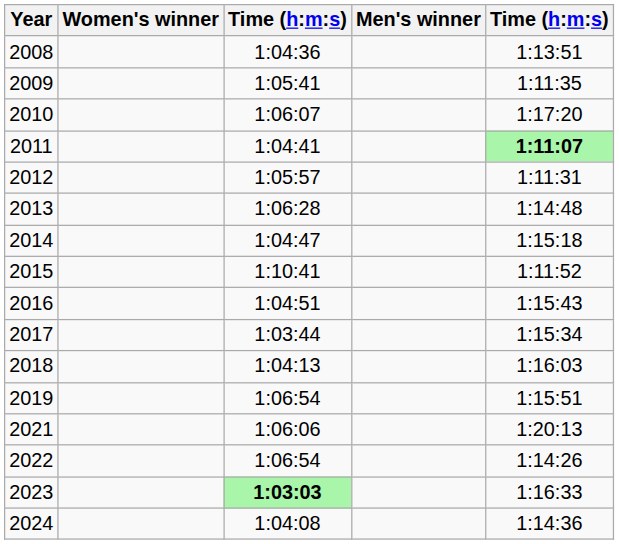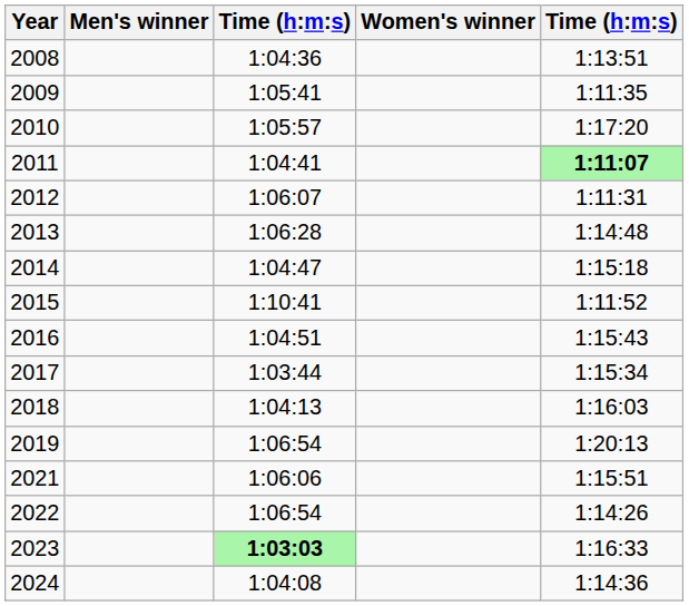columns swapped: Men's winner <-> Women's winner
2010 | column 3: 1:06:07 -> 1:05:57
2012 | column 3: 1:05:57 -> 1:06:07
2019 | column 5: 1:15:51 -> 1:20:13
2021 | column 5: 1:20:13 -> 1:15:51
